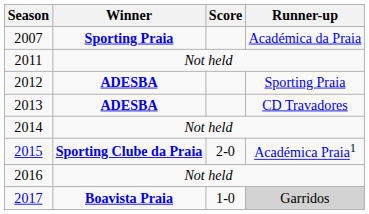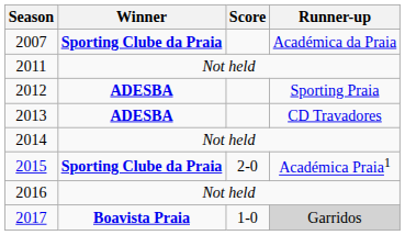2007 | Winner: Sporting Praia -> Sporting Clube da Praia
